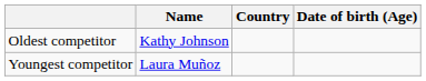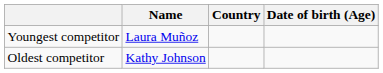rows swapped: Youngest competitor <-> Oldest competitor
